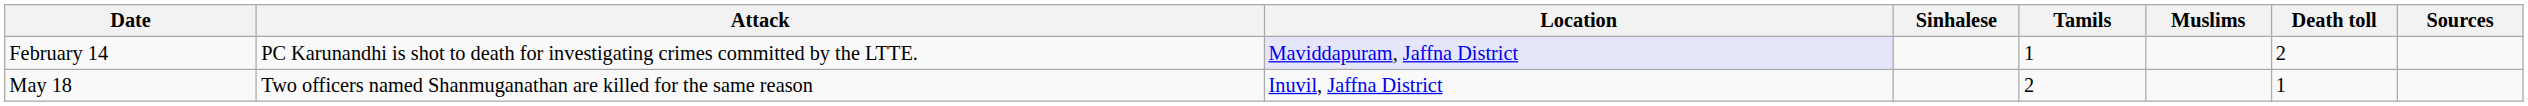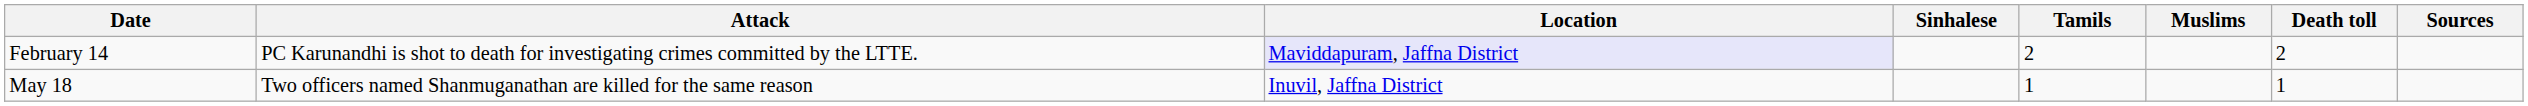February 14 | Tamils: 1 -> 2
May 18 | Tamils: 2 -> 1
